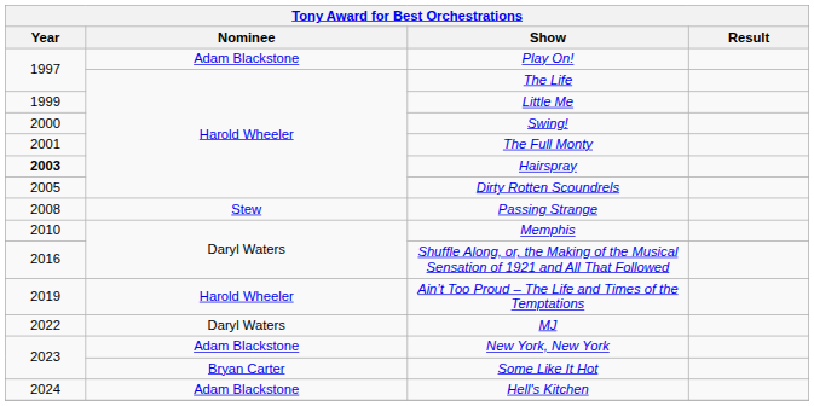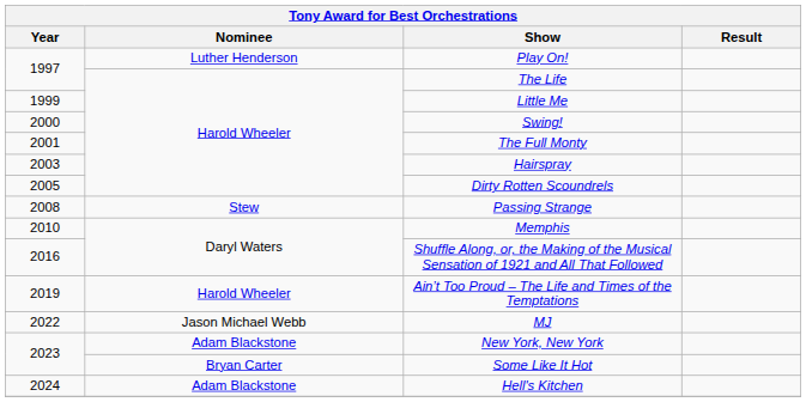Play On! | Nominee: Adam Blackstone -> Luther Henderson
Hairspray | Year: bold -> normal
MJ | Nominee: Daryl Waters -> Jason Michael Webb
